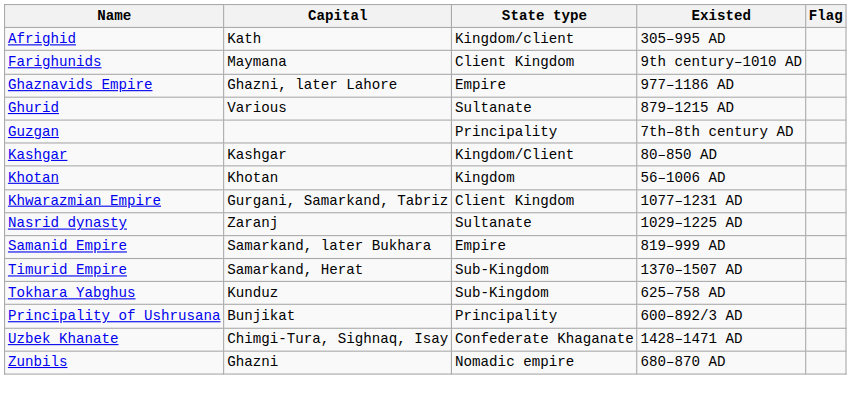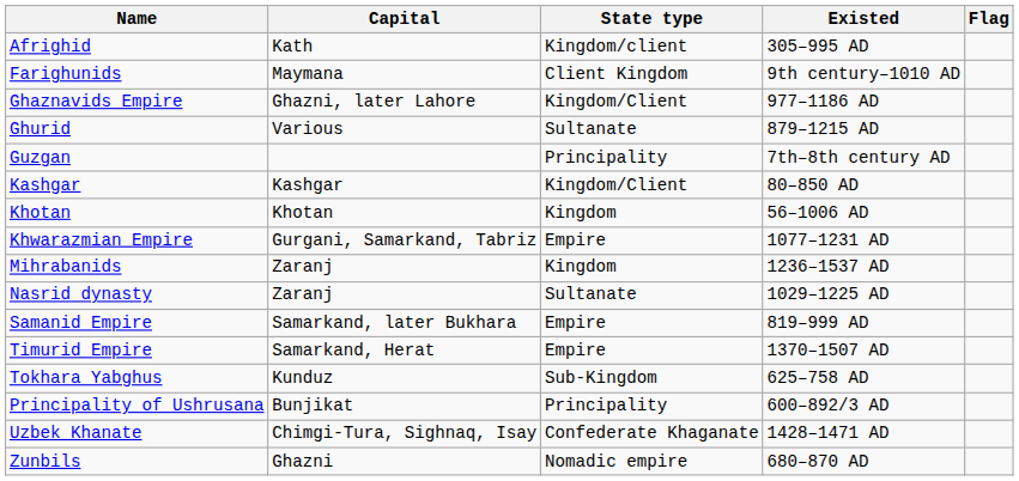Ghaznavids Empire | State type: Empire -> Kingdom/Client
Khwarazmian Empire | State type: Client Kingdom -> Empire
+ row: Mihrabanids | Zaranj | Kingdom | 1236–1537 AD
Timurid Empire | State type: Sub-Kingdom -> Empire
